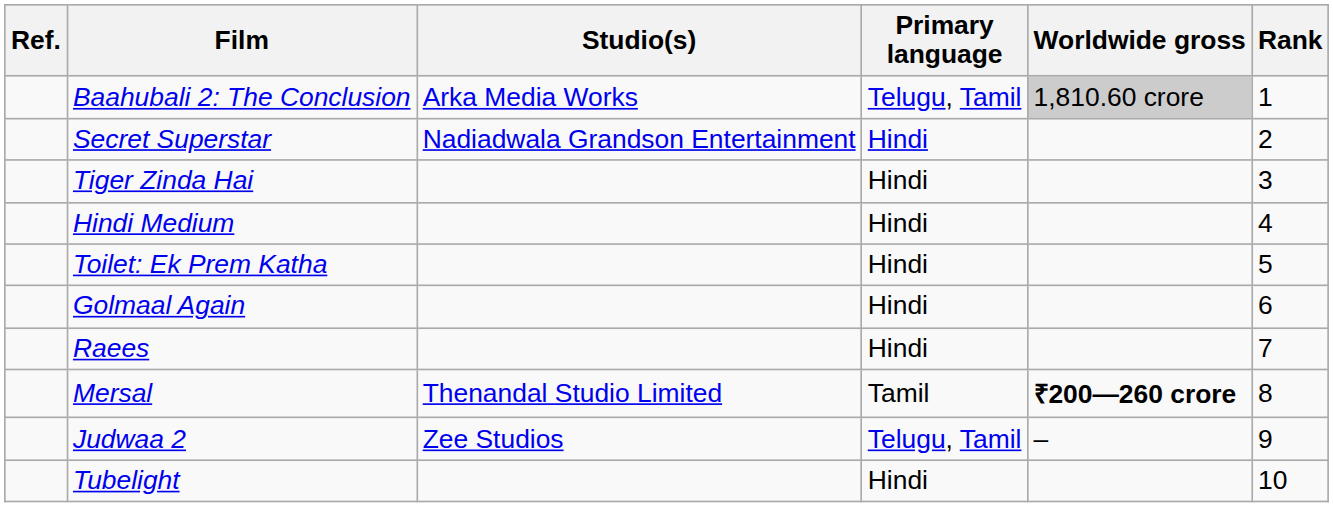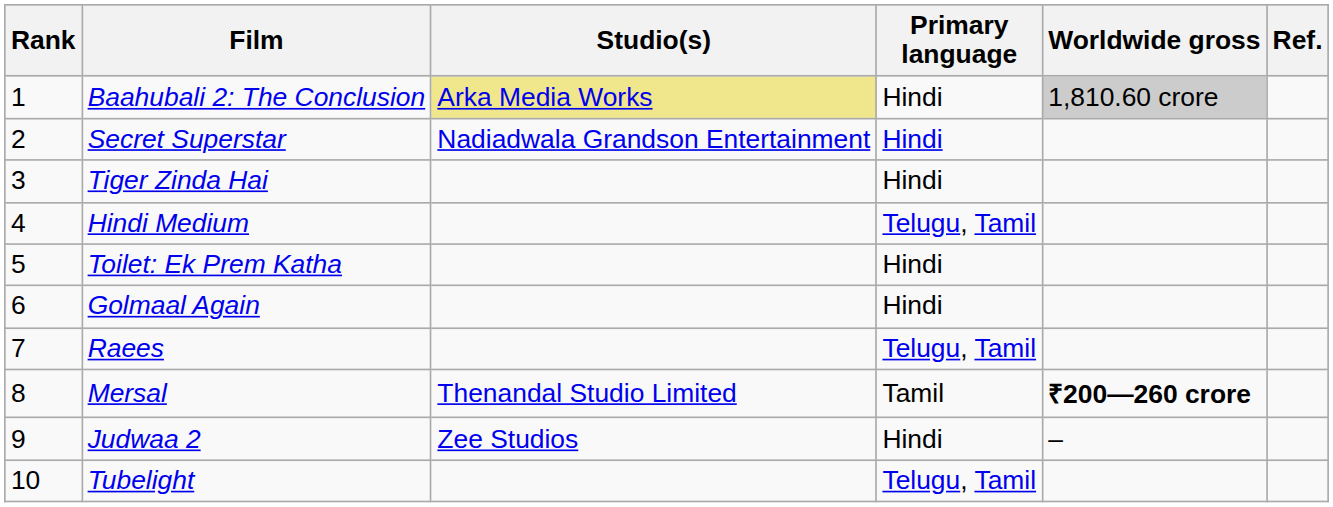columns swapped: Rank <-> Ref.
Baahubali 2: The Conclusion | Studio(s): no background -> khaki background
Baahubali 2: The Conclusion | Primary language: Telugu, Tamil -> Hindi
Hindi Medium | Primary language: Hindi -> Telugu, Tamil
Raees | Primary language: Hindi -> Telugu, Tamil
Judwaa 2 | Primary language: Telugu, Tamil -> Hindi
Tubelight | Primary language: Hindi -> Telugu, Tamil
